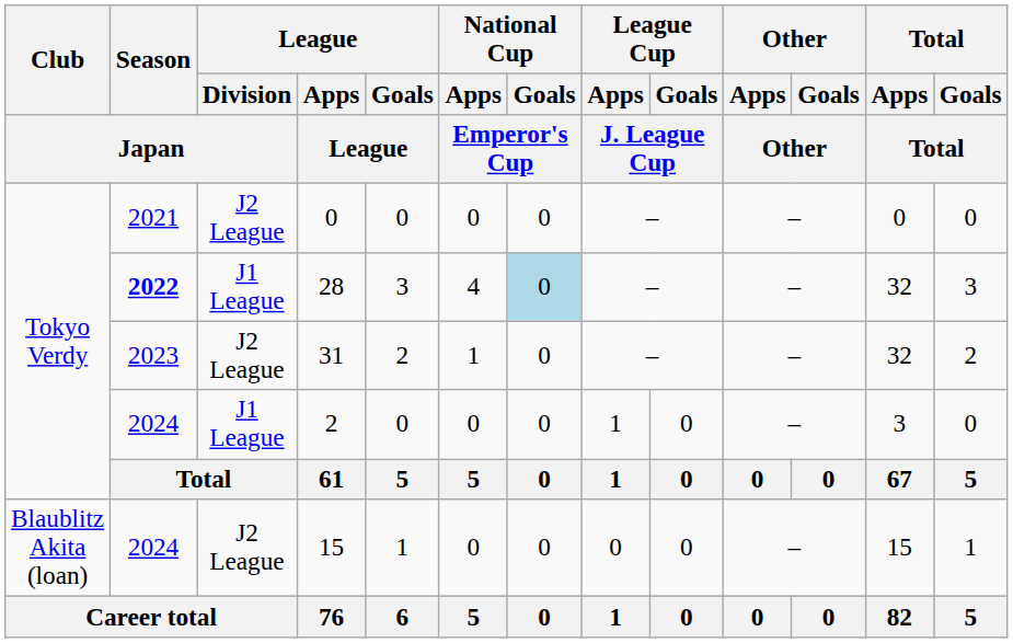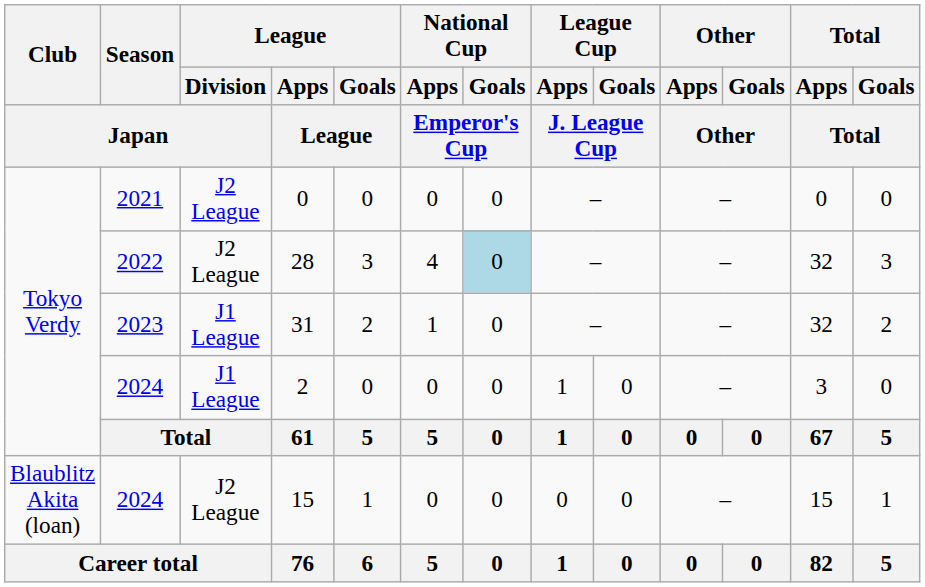28 | Season / Japan: bold -> normal
28 | League / Division / Japan: J1 League -> J2 League
31 | League / Division / Japan: J2 League -> J1 League
